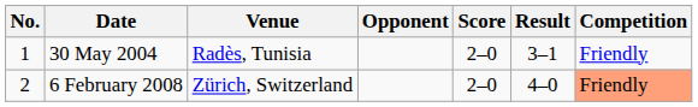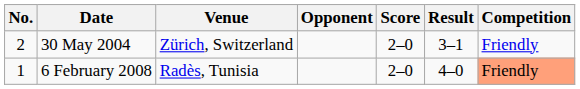30 May 2004 | No.: 1 -> 2
30 May 2004 | Venue: Radès, Tunisia -> Zürich, Switzerland
6 February 2008 | No.: 2 -> 1
6 February 2008 | Venue: Zürich, Switzerland -> Radès, Tunisia
